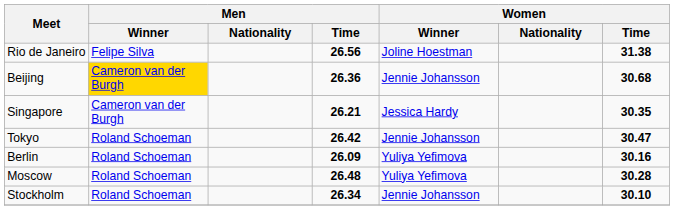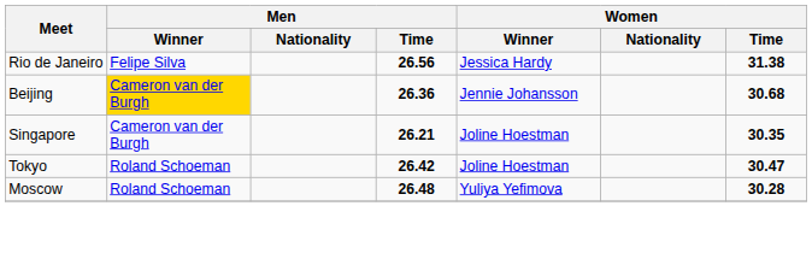Rio de Janeiro | Women / Winner: Joline Hoestman -> Jessica Hardy
Singapore | Women / Winner: Jessica Hardy -> Joline Hoestman
Tokyo | Women / Winner: Jennie Johansson -> Joline Hoestman
- row: Berlin | Roland Schoeman | 26.09 | Yuliya Yefimova | 30.16
- row: Stockholm | Roland Schoeman | 26.34 | Jennie Johansson | 30.10
